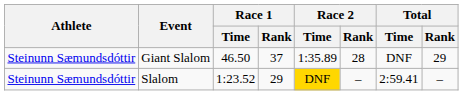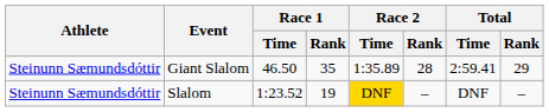Giant Slalom | Race 1 / Rank: 37 -> 35
Giant Slalom | Total / Time: DNF -> 2:59.41
Slalom | Race 1 / Rank: 29 -> 19
Slalom | Total / Time: 2:59.41 -> DNF
